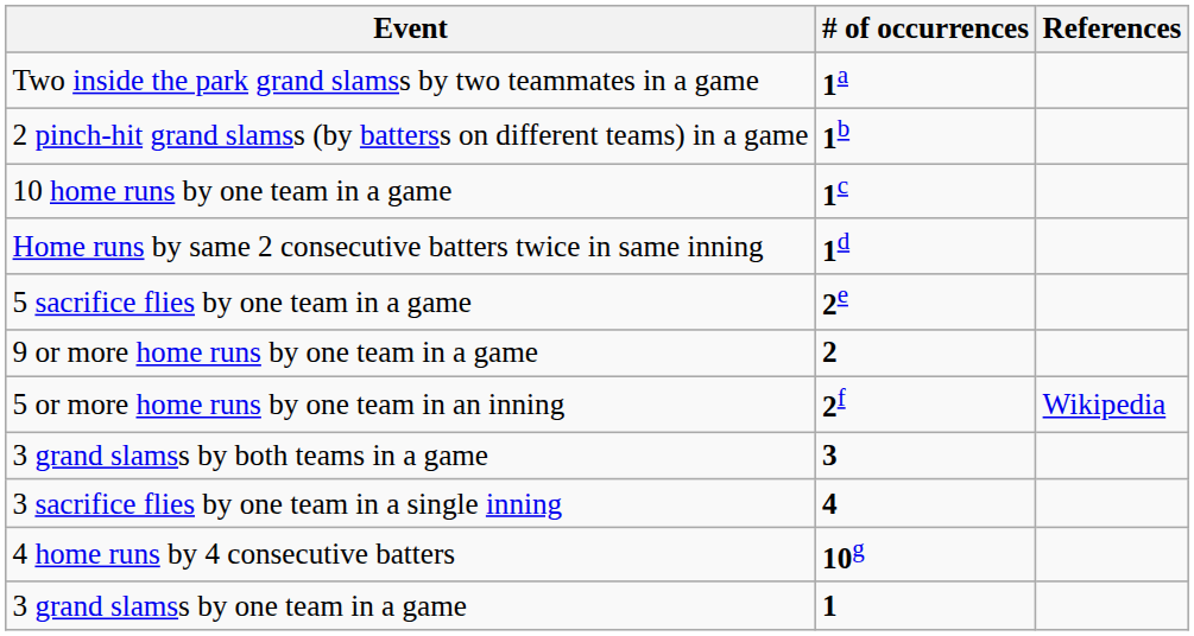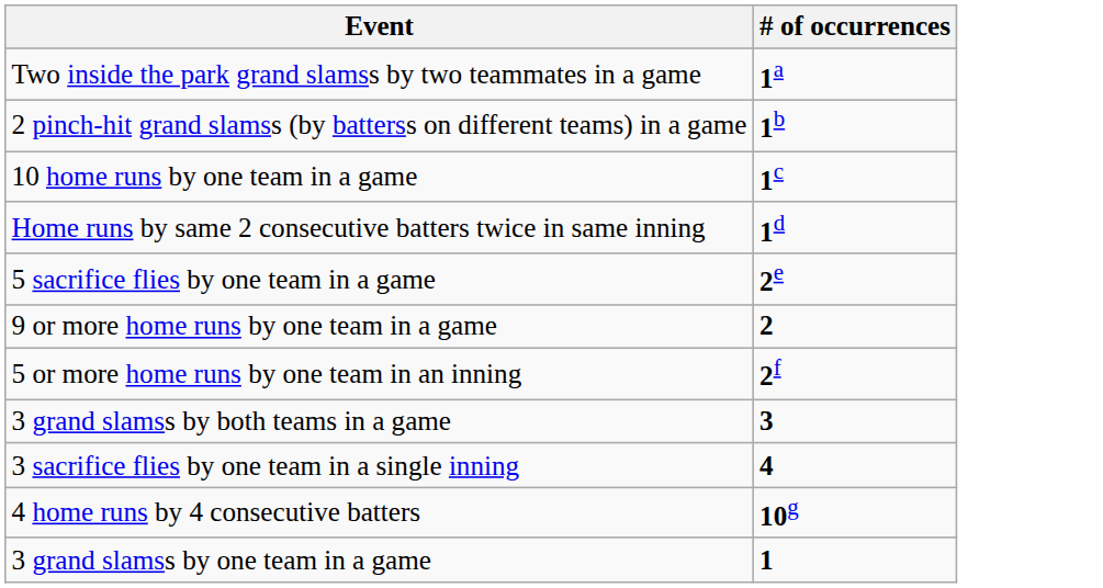- column: References | Wikipedia
